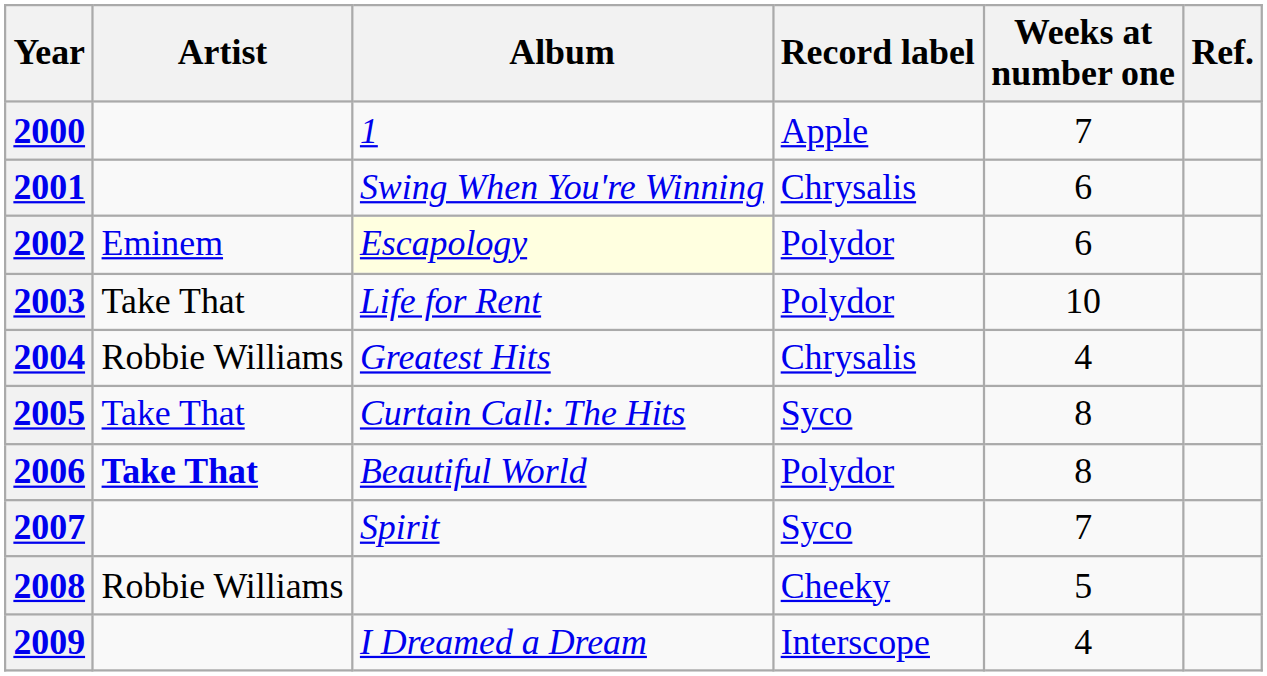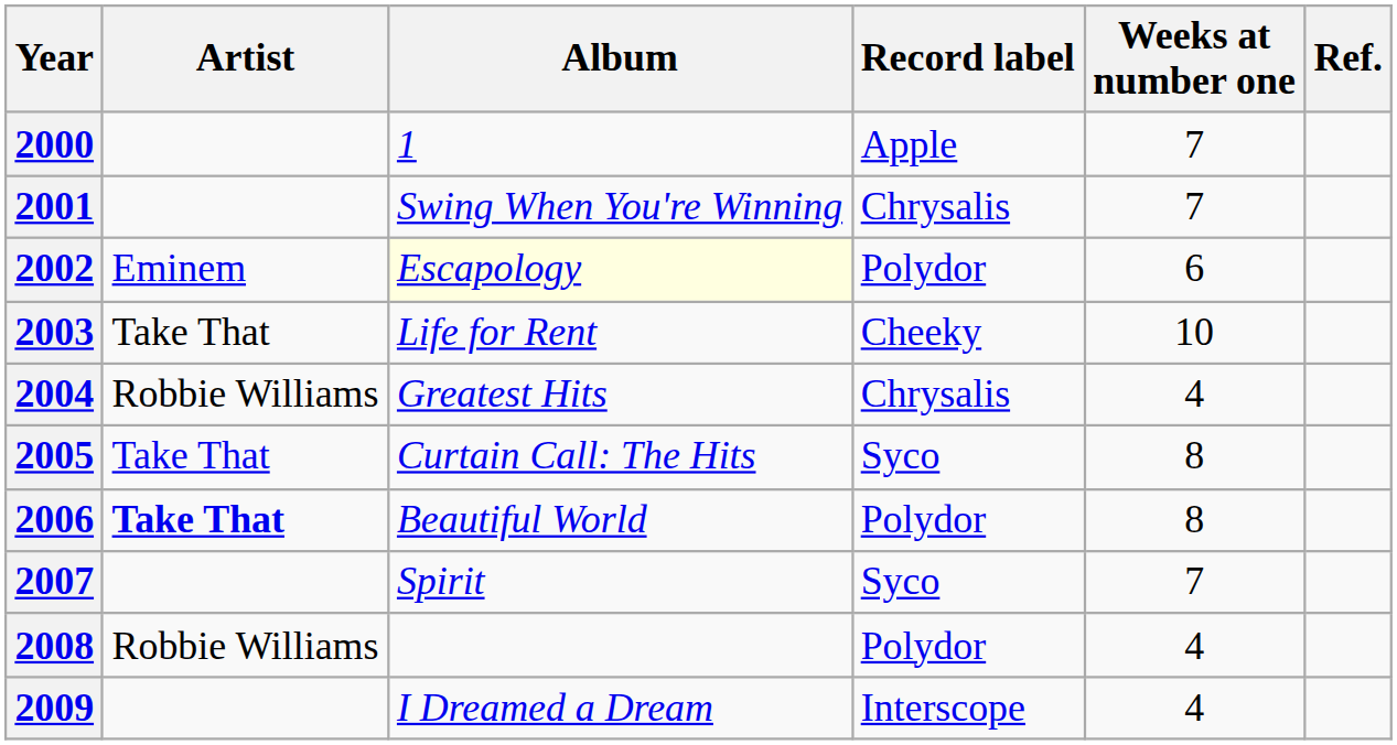2001 | Weeks at number one: 6 -> 7
2003 | Record label: Polydor -> Cheeky
2008 | Record label: Cheeky -> Polydor
2008 | Weeks at number one: 5 -> 4
